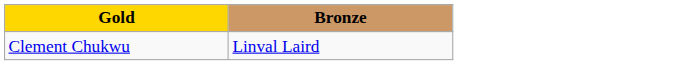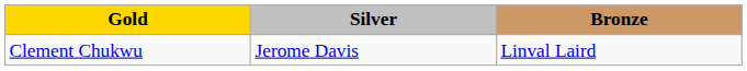+ column: Silver | Jerome Davis
